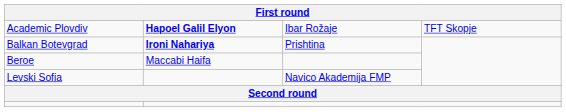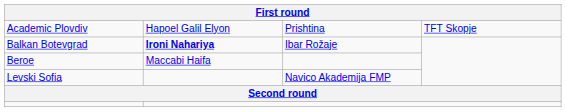Academic Plovdiv | column 2: bold -> normal
Academic Plovdiv | column 3: Ibar Rožaje -> Prishtina
Balkan Botevgrad | column 3: Prishtina -> Ibar Rožaje
